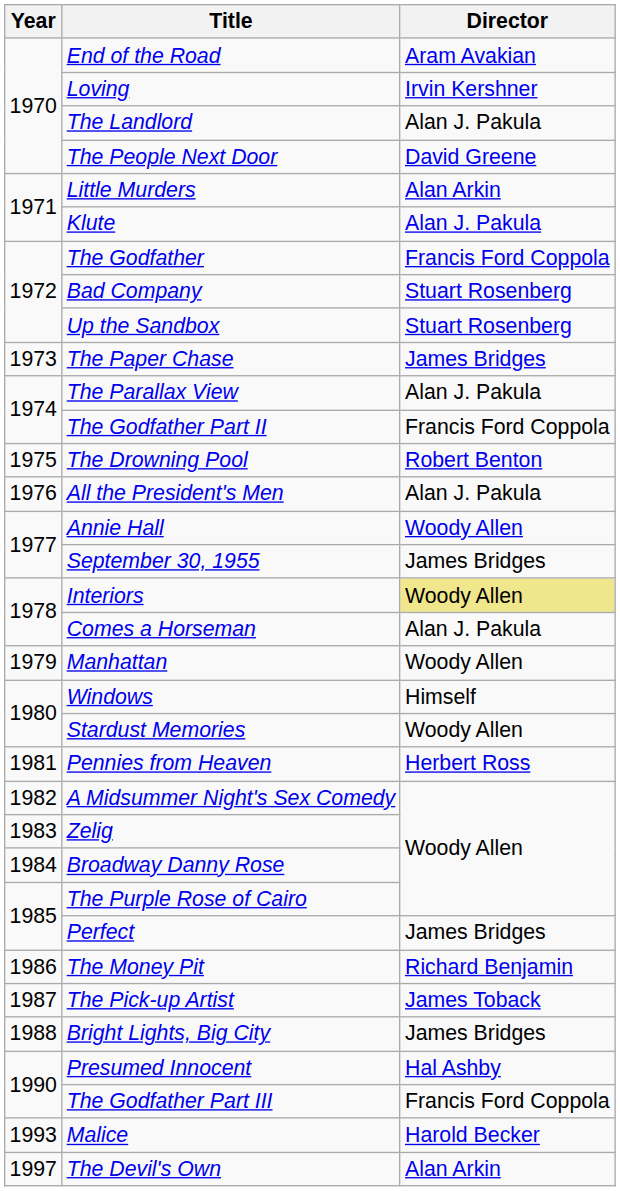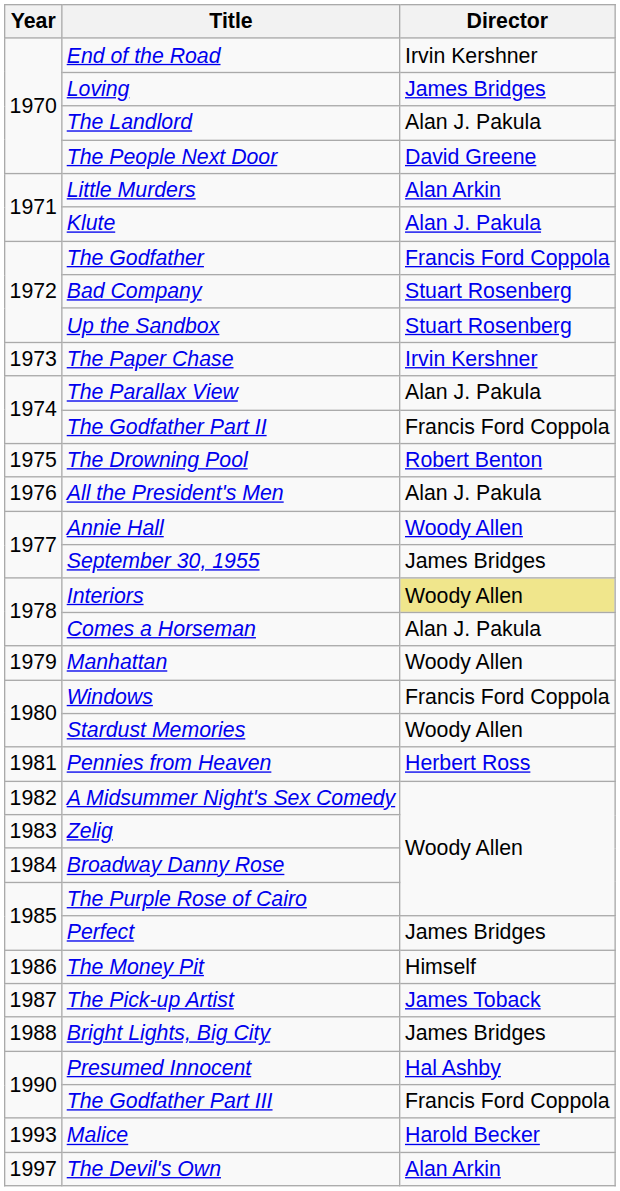End of the Road | Director: Aram Avakian -> Irvin Kershner
Loving | Director: Irvin Kershner -> James Bridges
The Paper Chase | Director: James Bridges -> Irvin Kershner
Windows | Director: Himself -> Francis Ford Coppola
The Money Pit | Director: Richard Benjamin -> Himself
